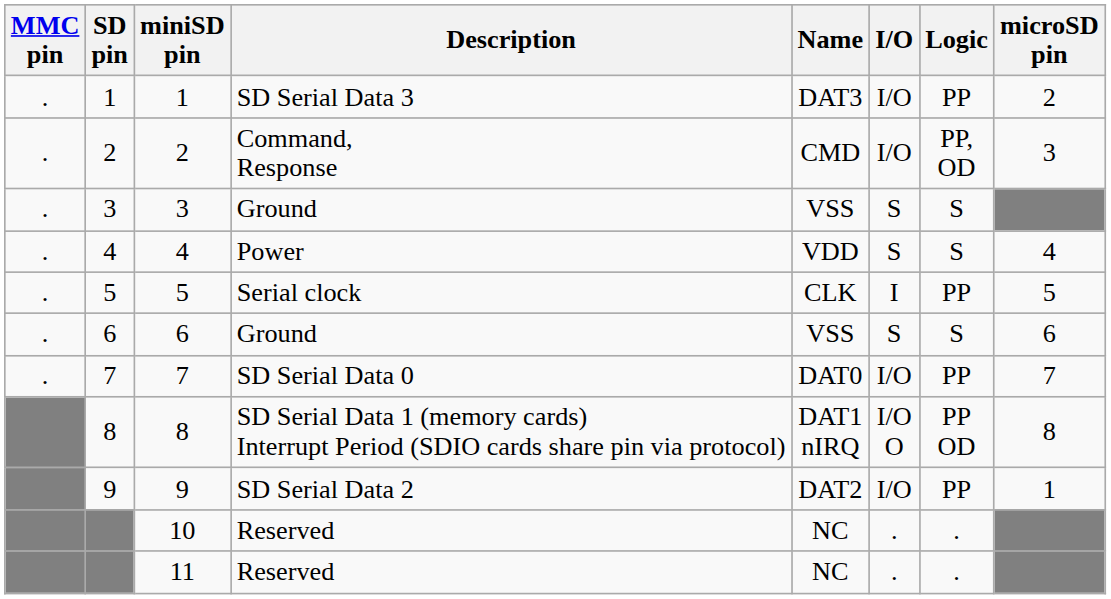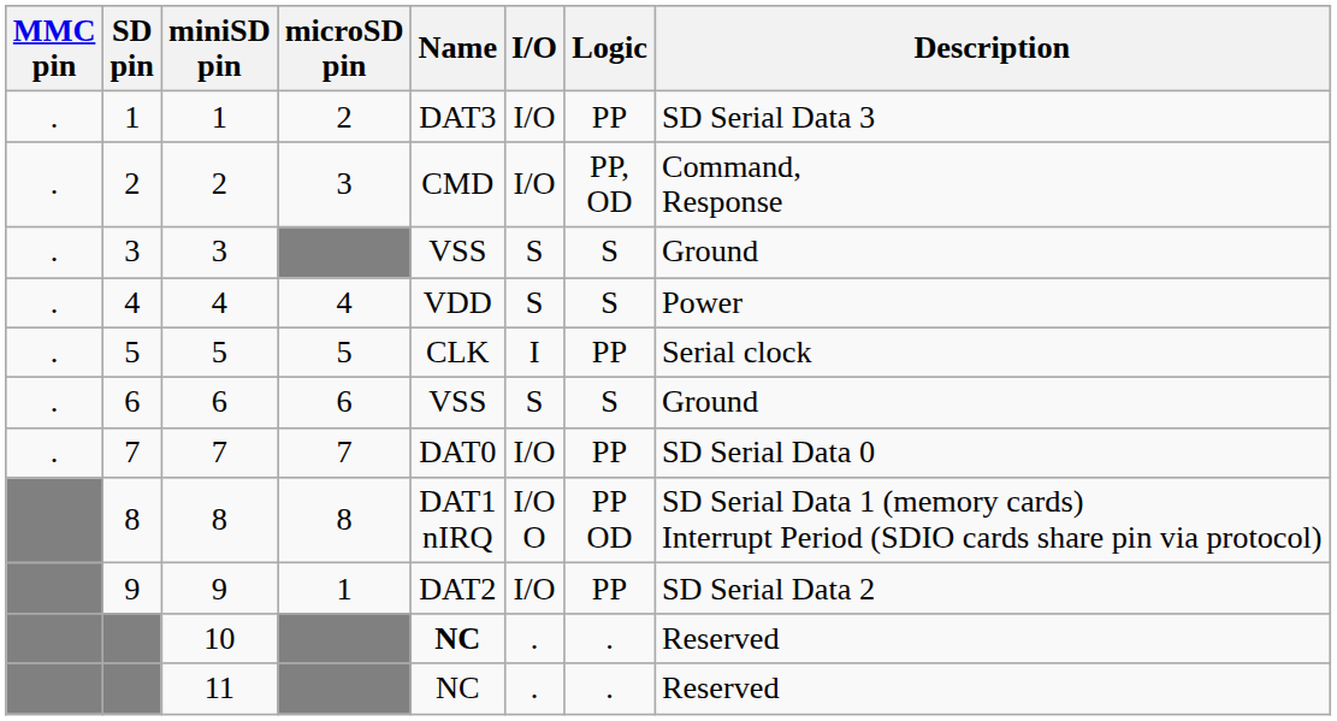columns swapped: microSD pin <-> Description
10 | Name: normal -> bold
